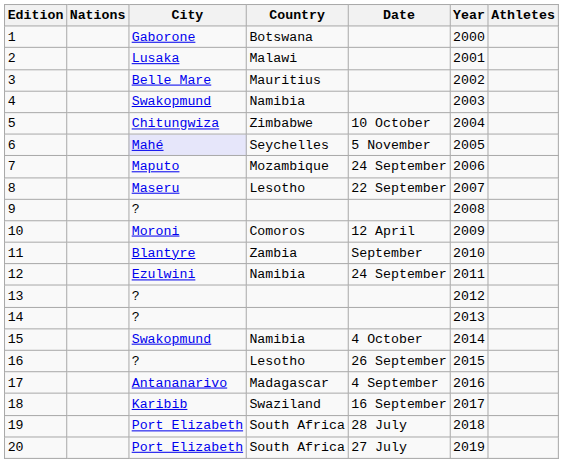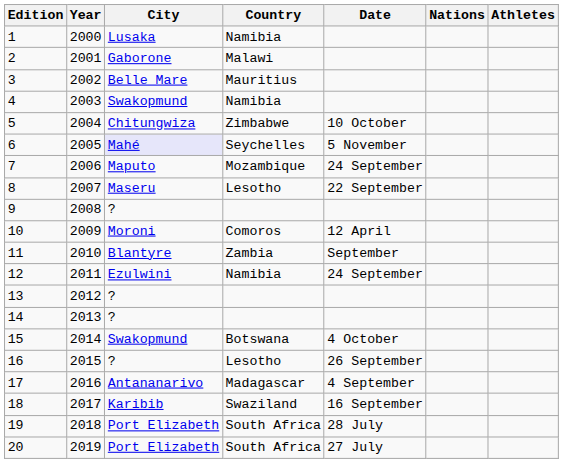columns swapped: Year <-> Nations
1 | City: Gaborone -> Lusaka
1 | Country: Botswana -> Namibia
2 | City: Lusaka -> Gaborone
15 | Country: Namibia -> Botswana
